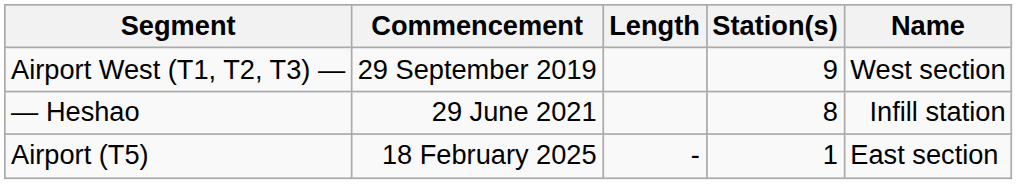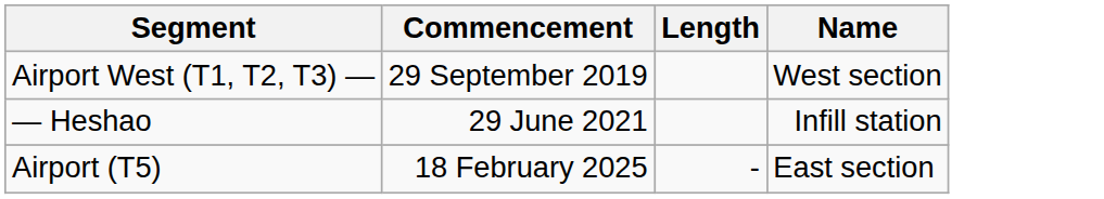- column: Station(s) | 9 | 8 | 1
